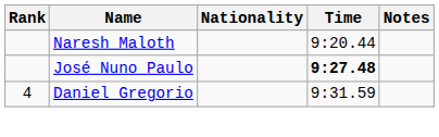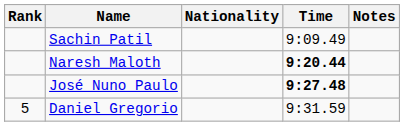+ row: Sachin Patil | 9:09.49
Naresh Maloth | Time: normal -> bold
Daniel Gregorio | Rank: 4 -> 5
